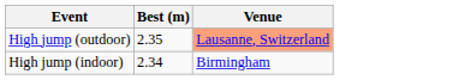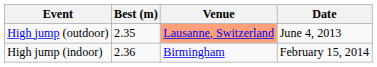+ column: Date | June 4, 2013 | February 15, 2014
High jump (indoor) | Best (m): 2.34 -> 2.36
